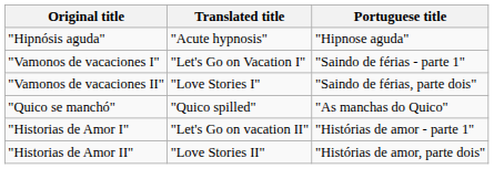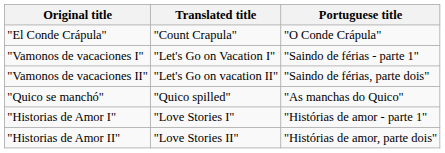+ row: "El Conde Crápula" | "Count Crapula" | "O Conde Crápula"
- row: "Hipnósis aguda" | "Acute hypnosis" | "Hipnose aguda"
"Vamonos de vacaciones II" | Translated title: "Love Stories I" -> "Let's Go on vacation II"
"Historias de Amor I" | Translated title: "Let's Go on vacation II" -> "Love Stories I"
